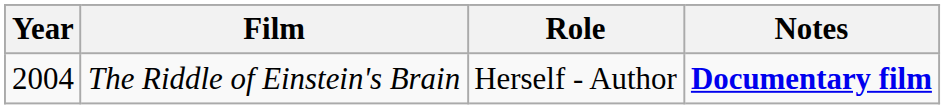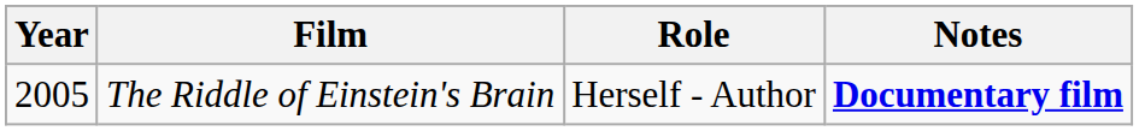The Riddle of Einstein's Brain | Year: 2004 -> 2005
